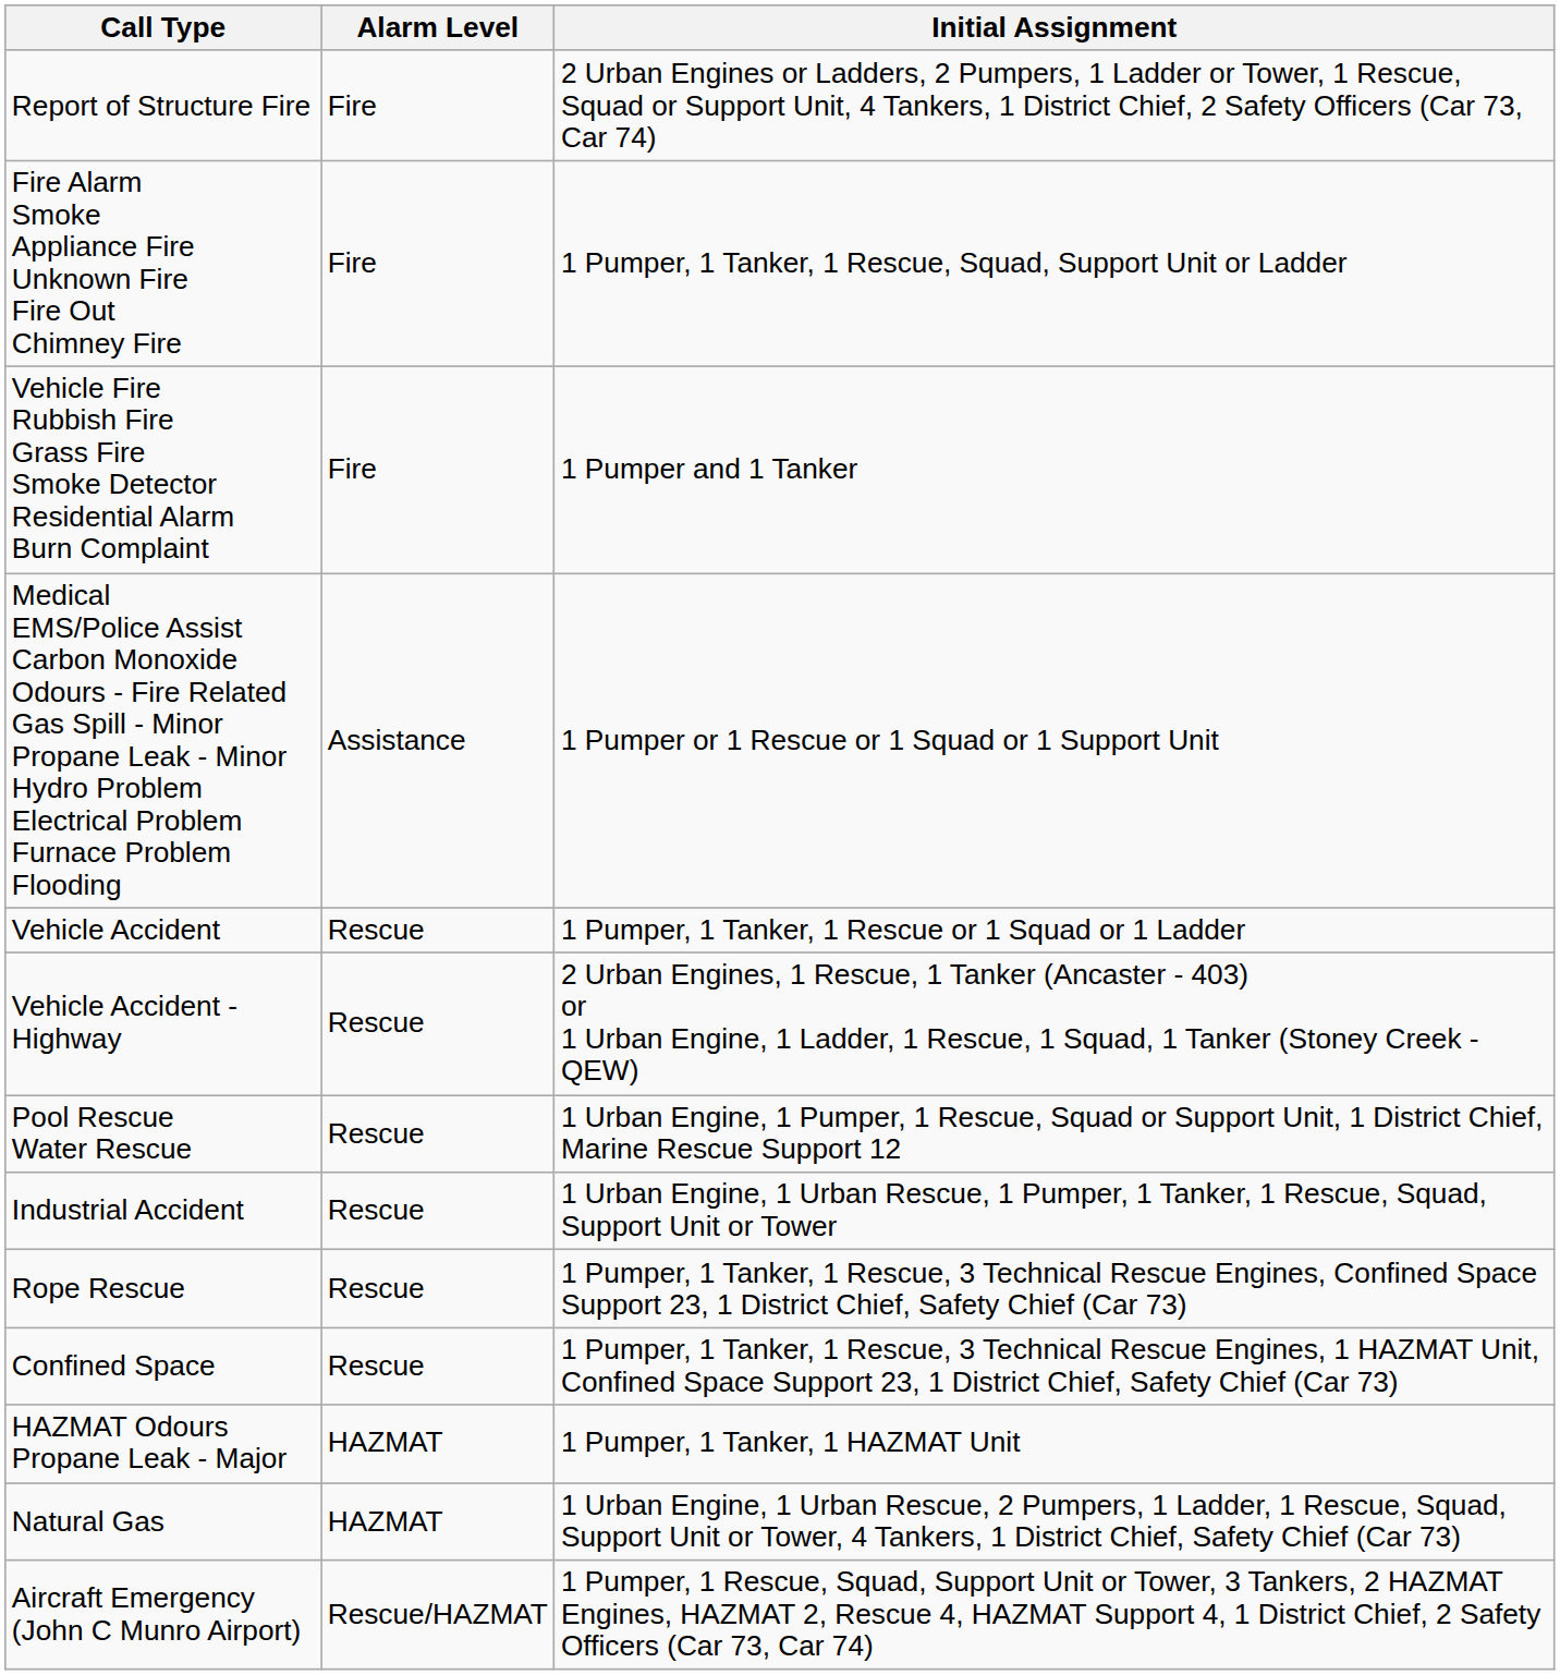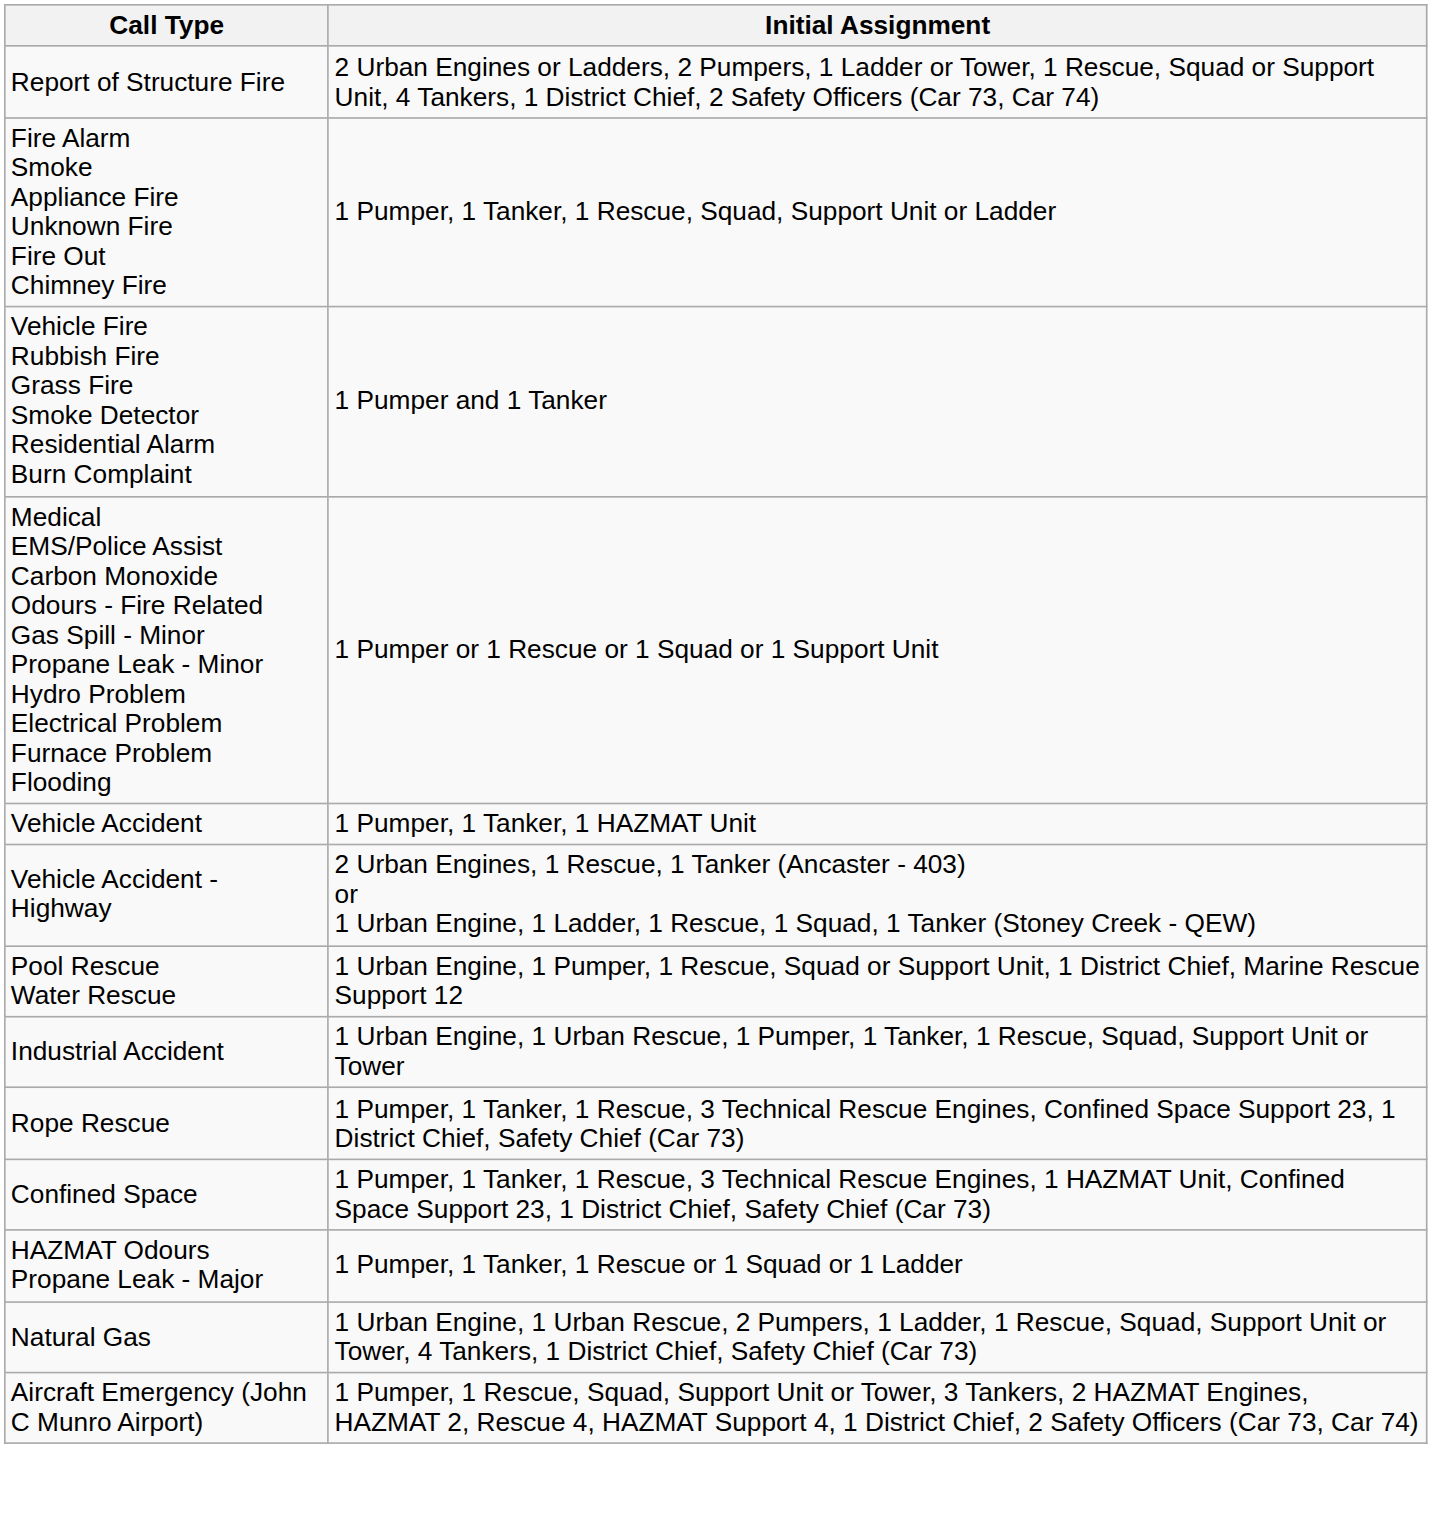- column: Alarm Level | Fire | Fire | Fire | Assistance | Rescue | Rescue | Rescue | Rescue | Rescue | Rescue | HAZMAT | HAZMAT | Rescue/HAZMAT
Vehicle Accident | Initial Assignment: 1 Pumper, 1 Tanker, 1 Rescue or 1 Squad or 1 Ladder -> 1 Pumper, 1 Tanker, 1 HAZMAT Unit
HAZMAT Odours Propane Leak - Major | Initial Assignment: 1 Pumper, 1 Tanker, 1 HAZMAT Unit -> 1 Pumper, 1 Tanker, 1 Rescue or 1 Squad or 1 Ladder
